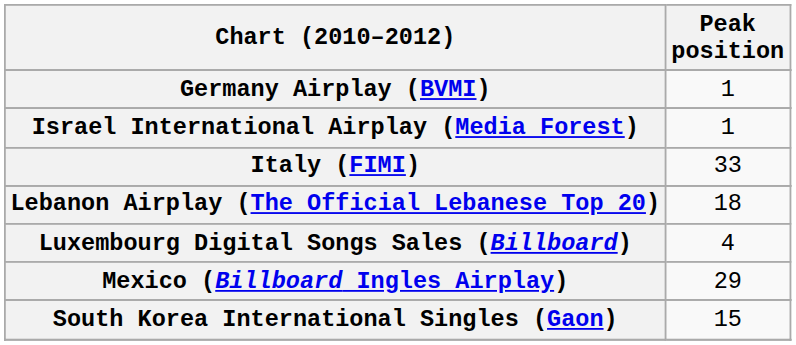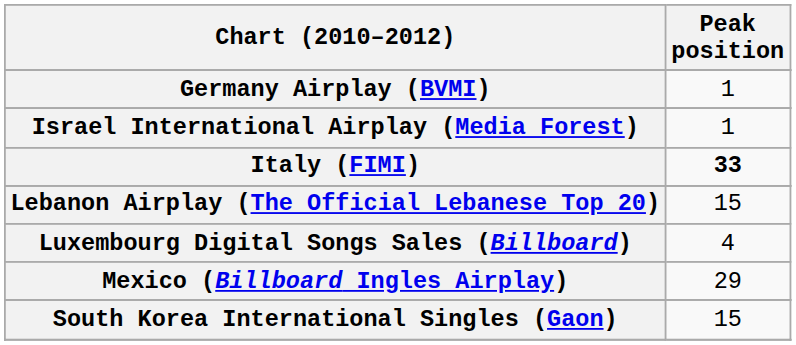Italy (FIMI) | Peak position: normal -> bold
Lebanon Airplay (The Official Lebanese Top 20) | Peak position: 18 -> 15
